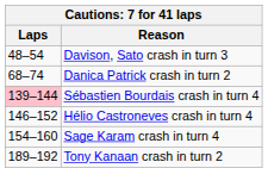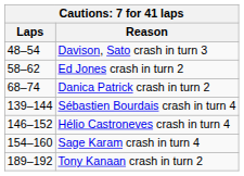+ row: 58–62 | Ed Jones crash in turn 2
Sébastien Bourdais crash in turn 4 | Laps: pink background -> no background
